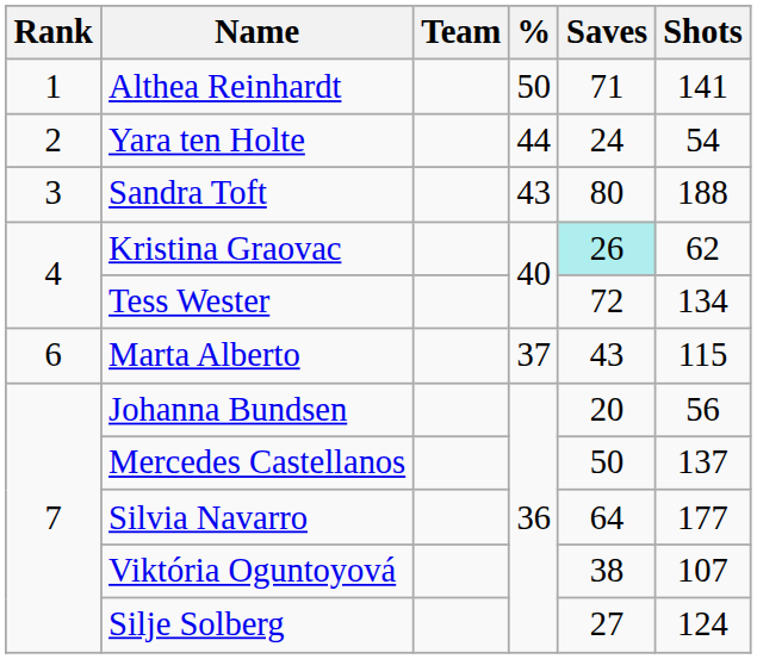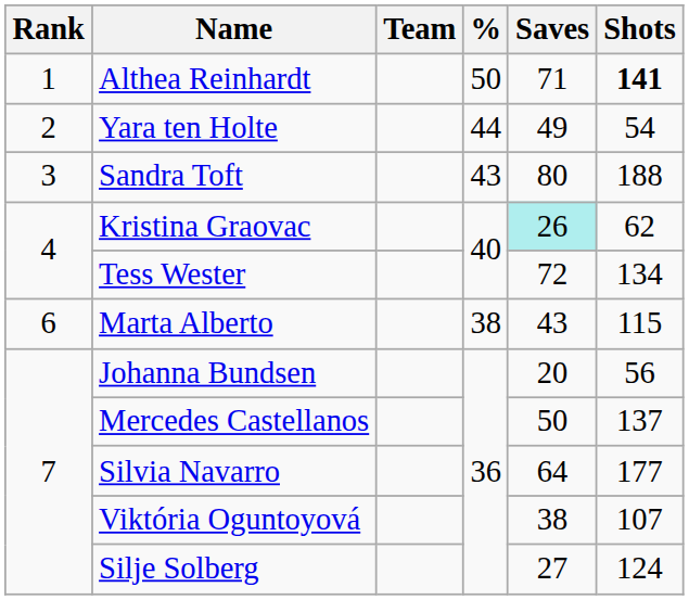Althea Reinhardt | Shots: normal -> bold
Yara ten Holte | Saves: 24 -> 49
Marta Alberto | %: 37 -> 38
